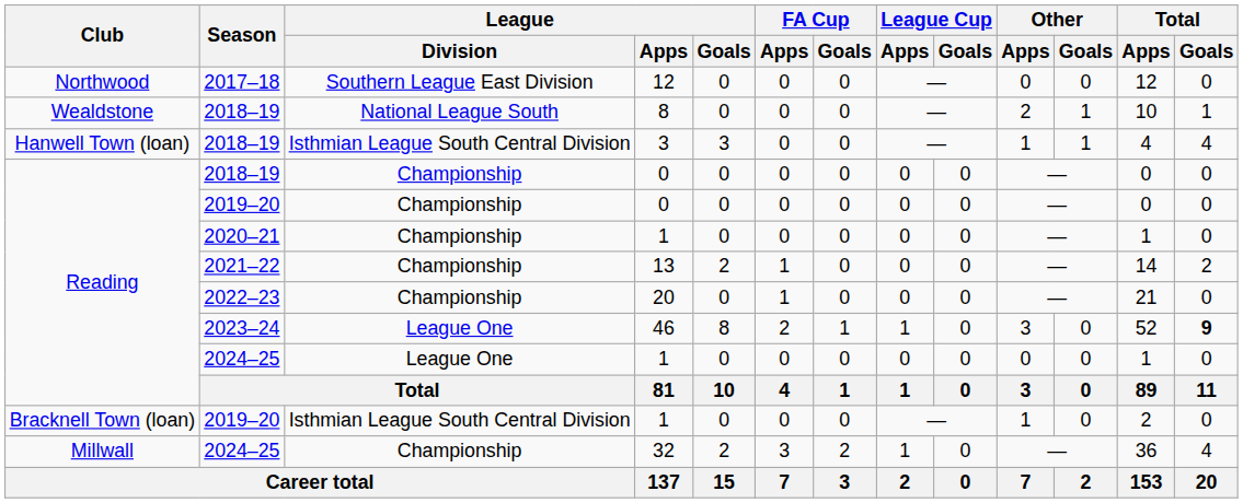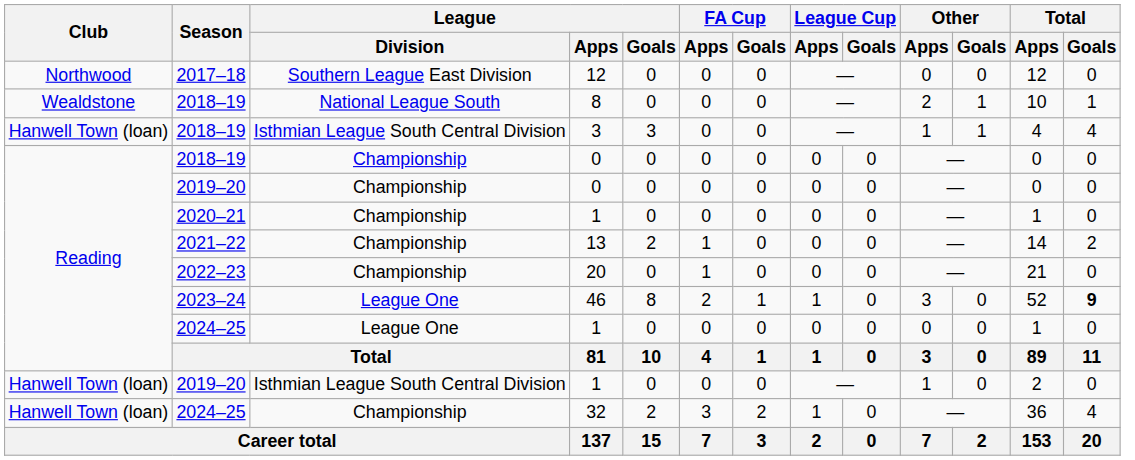2019–20 / 1 | Club: Bracknell Town (loan) -> Hanwell Town (loan)
32 | Club: Millwall -> Hanwell Town (loan)
